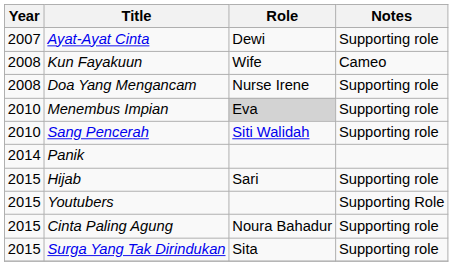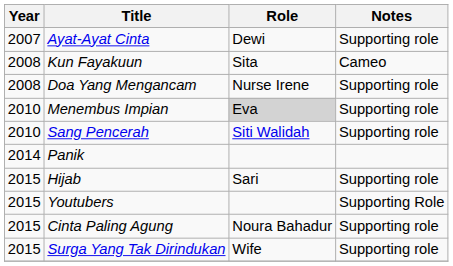Kun Fayakuun | Role: Wife -> Sita
Surga Yang Tak Dirindukan | Role: Sita -> Wife
